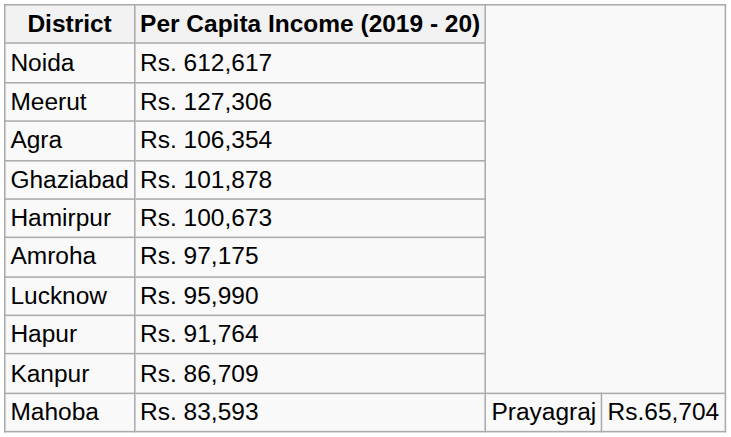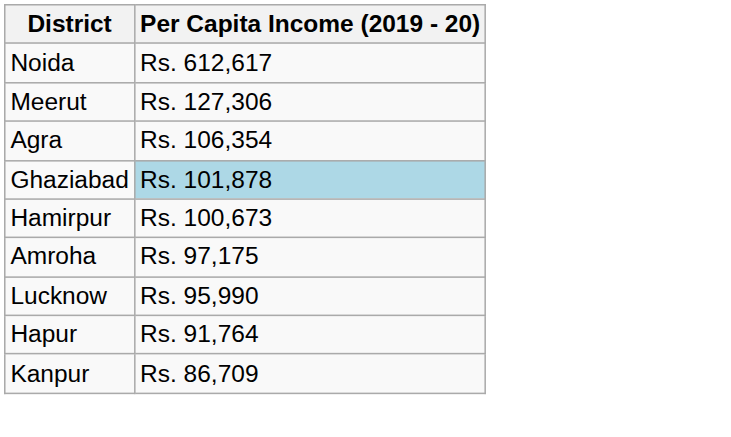Ghaziabad | Per Capita Income (2019 - 20): no background -> lightblue background
- row: Mahoba | Rs. 83,593 | Prayagraj | Rs.65,704
